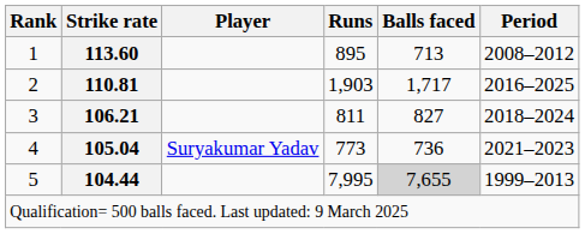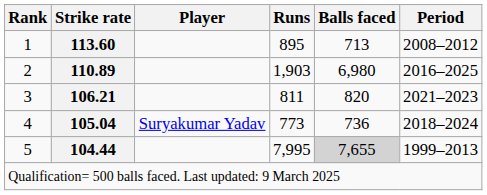2 | Strike rate: 110.81 -> 110.89
2 | Balls faced: 1,717 -> 6,980
3 | Balls faced: 827 -> 820
3 | Period: 2018–2024 -> 2021–2023
4 | Period: 2021–2023 -> 2018–2024
